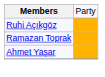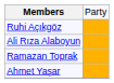+ row: Ali Rıza Alaboyun
